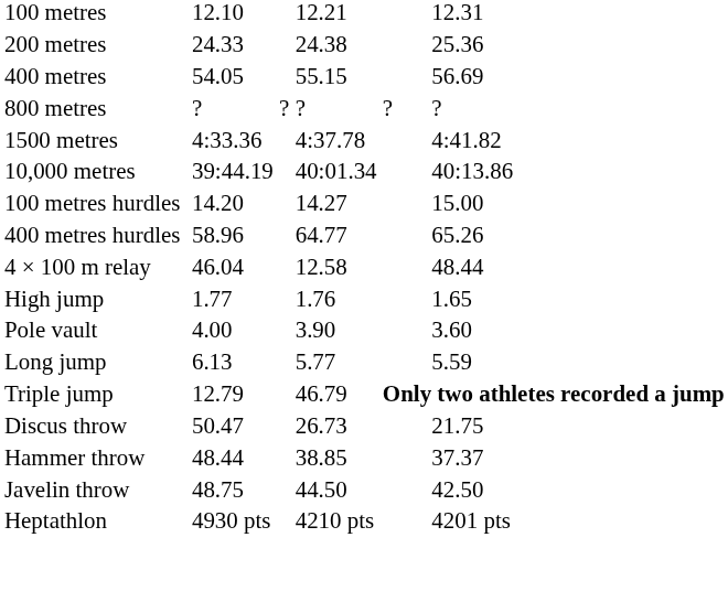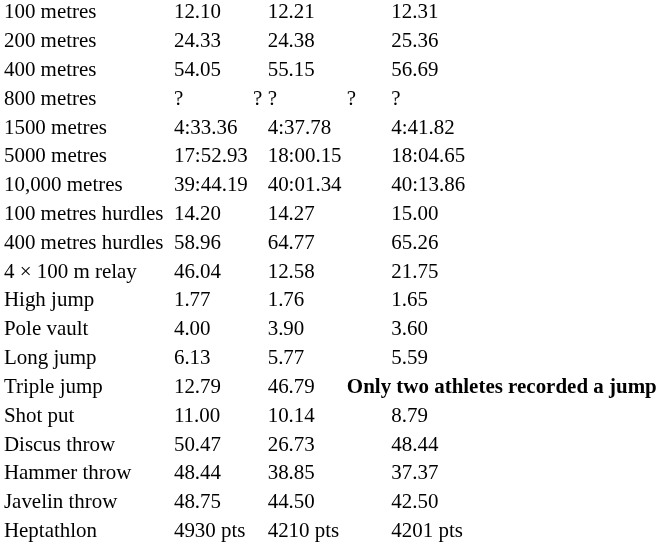+ row: 5000 metres | 17:52.93 | 18:00.15 | 18:04.65
4 × 100 m relay | column 7: 48.44 -> 21.75
+ row: Shot put | 11.00 | 10.14 | 8.79
Discus throw | column 7: 21.75 -> 48.44
